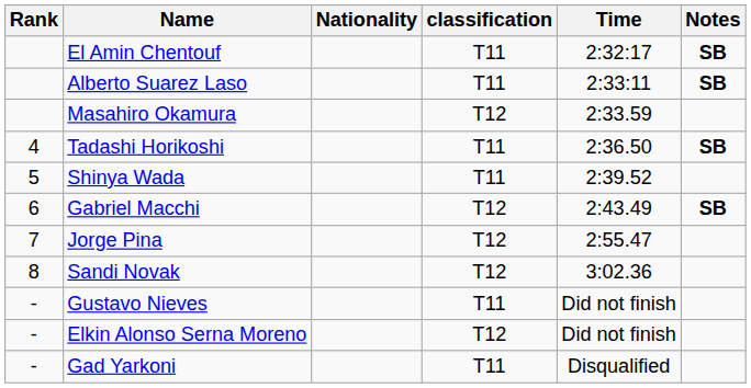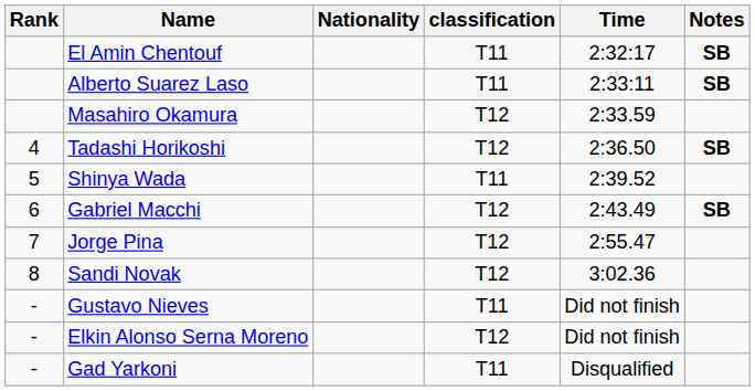Tadashi Horikoshi | classification: T11 -> T12
